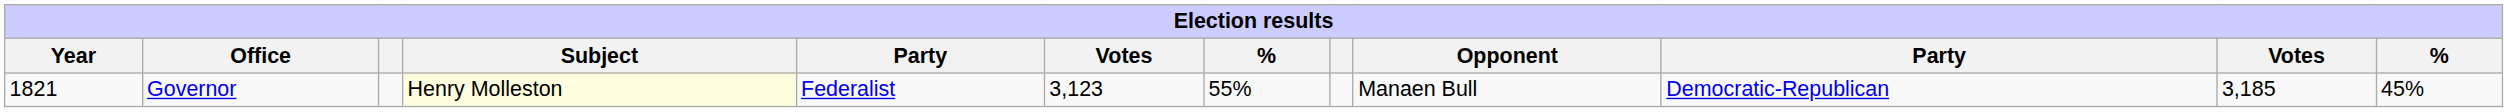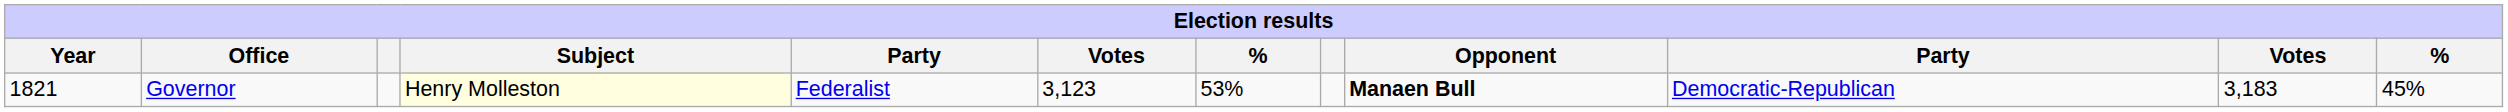Governor | column 7: 55% -> 53%
Governor | Opponent: normal -> bold
Governor | column 11: 3,185 -> 3,183
